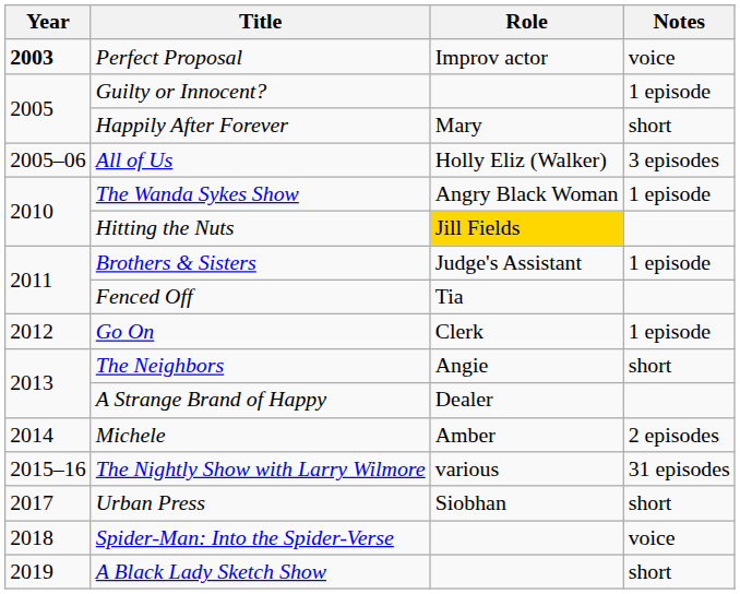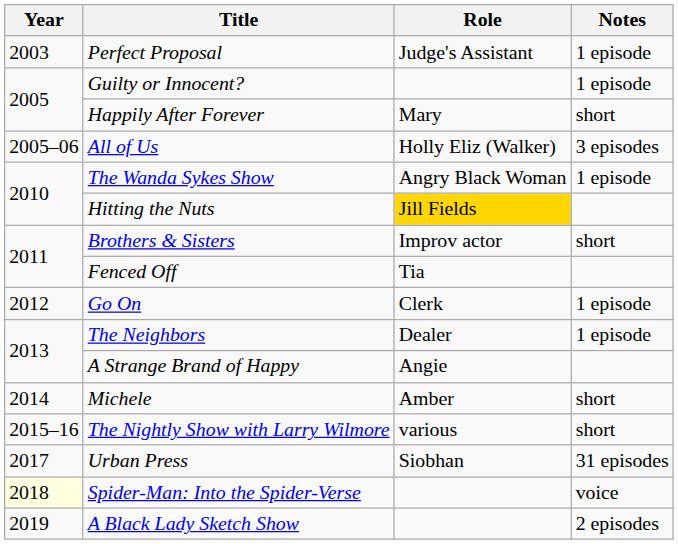Perfect Proposal | Year: bold -> normal
Perfect Proposal | Role: Improv actor -> Judge's Assistant
Perfect Proposal | Notes: voice -> 1 episode
Brothers & Sisters | Role: Judge's Assistant -> Improv actor
Brothers & Sisters | Notes: 1 episode -> short
The Neighbors | Role: Angie -> Dealer
The Neighbors | Notes: short -> 1 episode
A Strange Brand of Happy | Role: Dealer -> Angie
Michele | Notes: 2 episodes -> short
The Nightly Show with Larry Wilmore | Notes: 31 episodes -> short
Urban Press | Notes: short -> 31 episodes
Spider-Man: Into the Spider-Verse | Year: no background -> lightyellow background
A Black Lady Sketch Show | Notes: short -> 2 episodes
